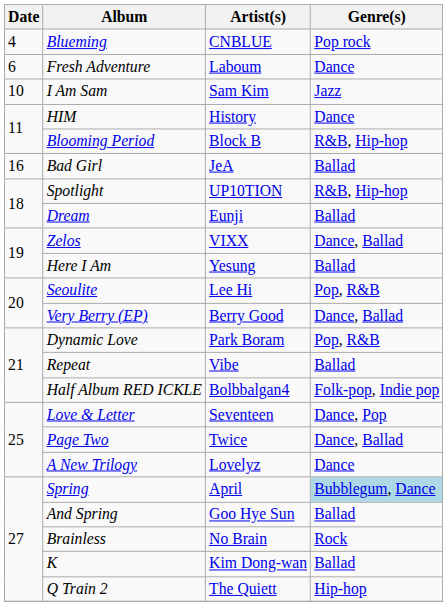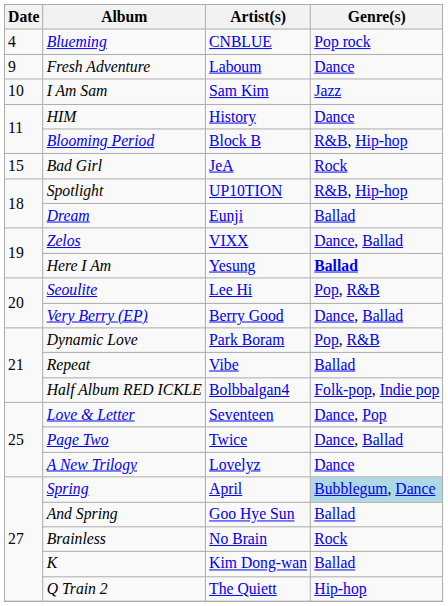Fresh Adventure | Date: 6 -> 9
Bad Girl | Date: 16 -> 15
Bad Girl | Genre(s): Ballad -> Rock
Here I Am | Genre(s): normal -> bold
